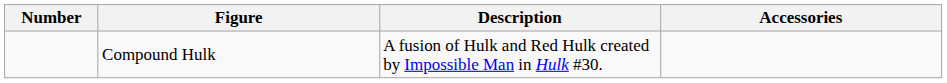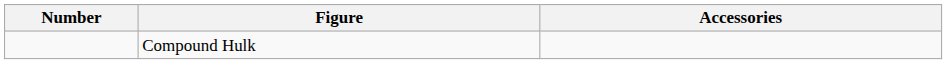- column: Description | A fusion of Hulk and Red Hulk created by Impossible Man in Hulk #30.
